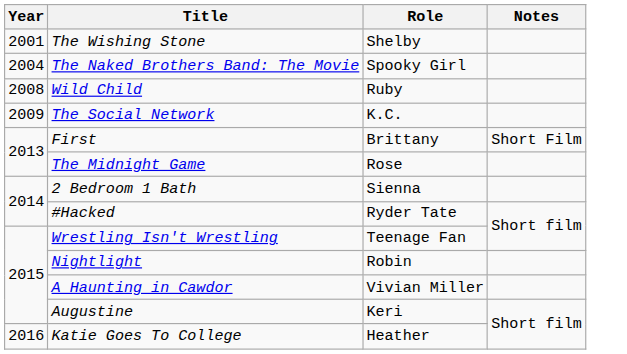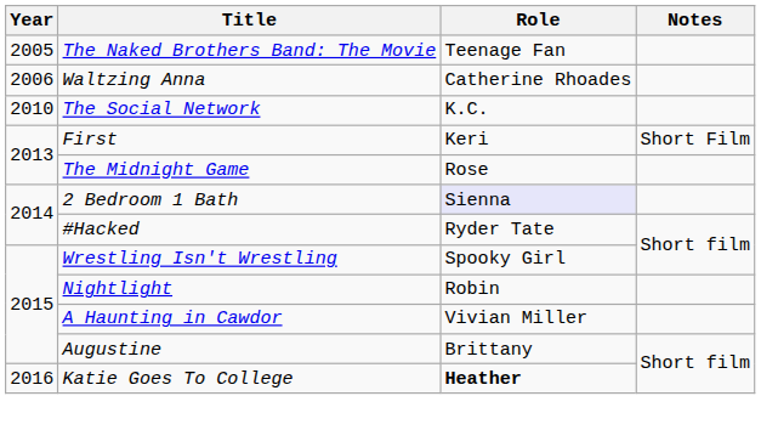- row: 2001 | The Wishing Stone | Shelby
The Naked Brothers Band: The Movie | Year: 2004 -> 2005
The Naked Brothers Band: The Movie | Role: Spooky Girl -> Teenage Fan
+ row: 2006 | Waltzing Anna | Catherine Rhoades
- row: 2008 | Wild Child | Ruby
The Social Network | Year: 2009 -> 2010
First | Role: Brittany -> Keri
2 Bedroom 1 Bath | Role: no background -> lavender background
Wrestling Isn't Wrestling | Role: Teenage Fan -> Spooky Girl
Augustine | Role: Keri -> Brittany
Katie Goes To College | Role: normal -> bold
